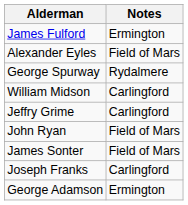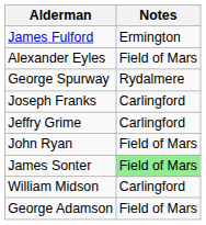rows swapped: Joseph Franks <-> William Midson
James Sonter | Notes: no background -> lightgreen background
George Adamson | Notes: Ermington -> Field of Mars
